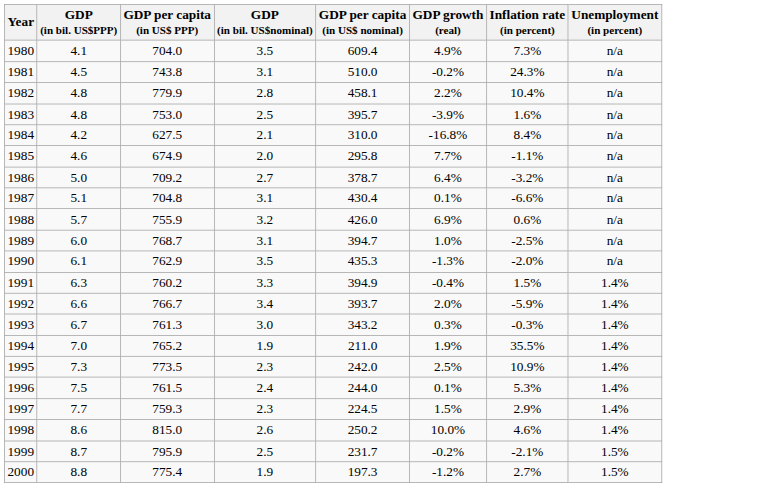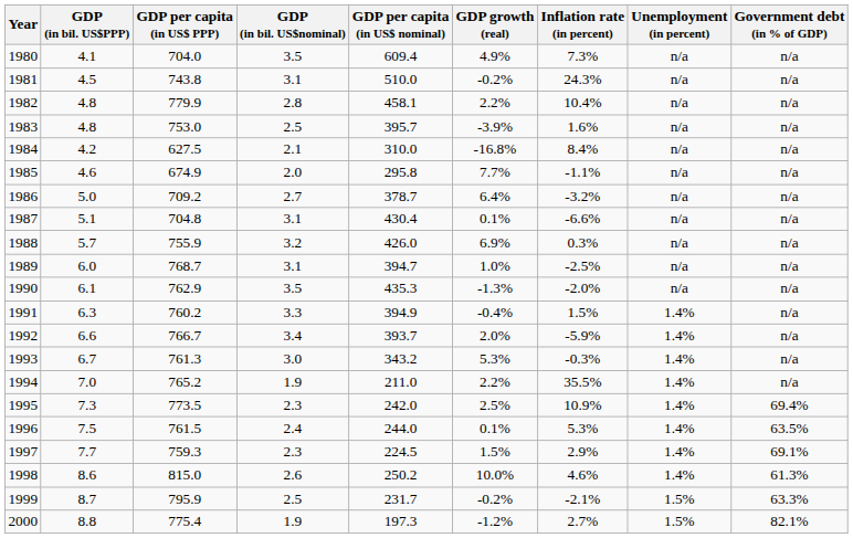+ column: Government debt (in % of GDP) | n/a | n/a | n/a | n/a | n/a | n/a | n/a | n/a | n/a | n/a | n/a | n/a | n/a | n/a | n/a | 69.4% | 63.5% | 69.1% | 61.3% | 63.3% | 82.1%
1988 | Inflation rate (in percent): 0.6% -> 0.3%
1993 | GDP growth (real): 0.3% -> 5.3%
1994 | GDP growth (real): 1.9% -> 2.2%
